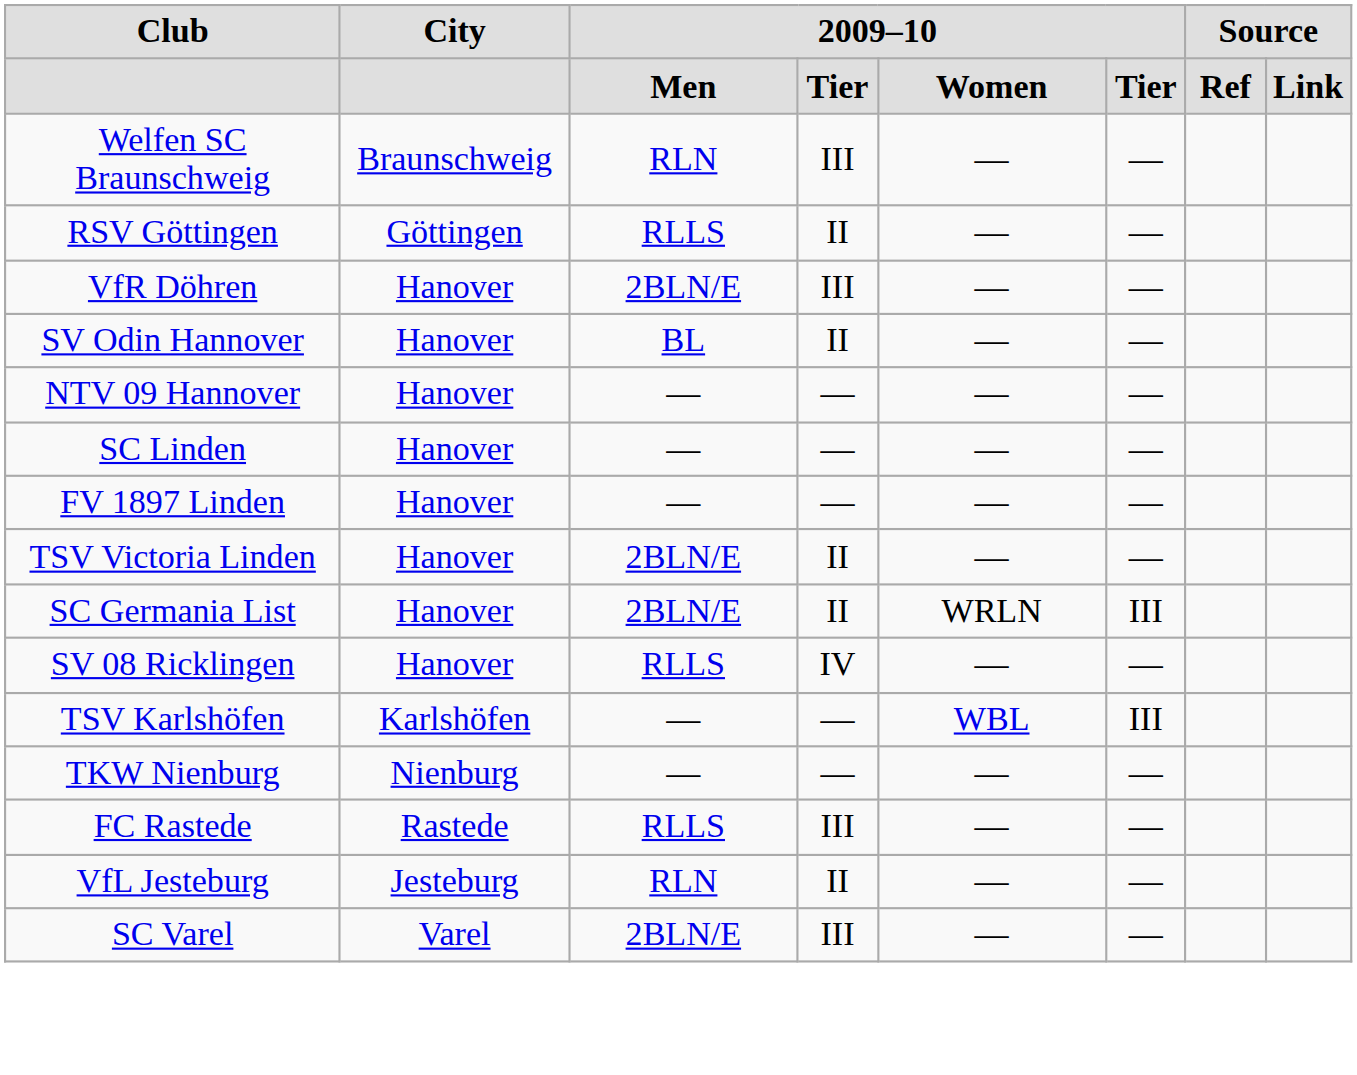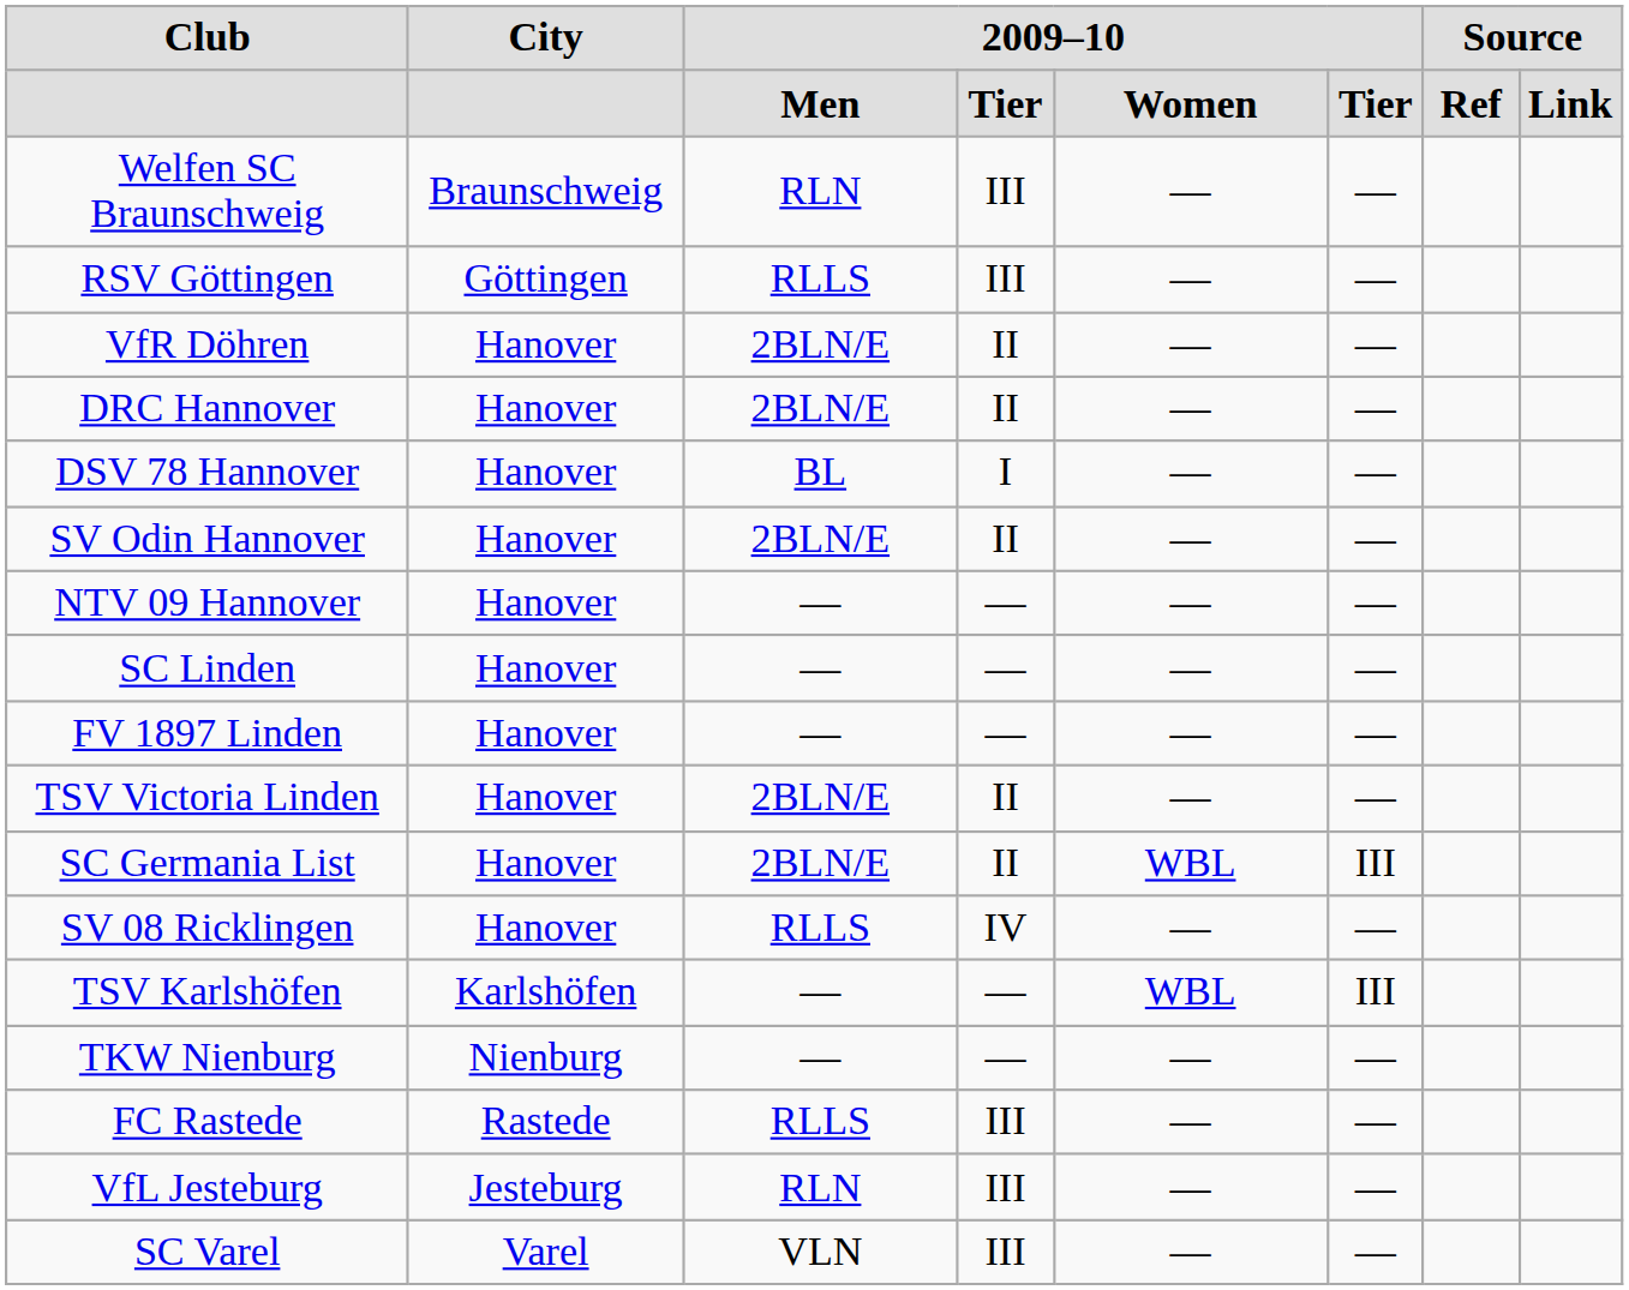RSV Göttingen | column 4: II -> III
VfR Döhren | column 4: III -> II
+ row: DRC Hannover | Hanover | 2BLN/E | II | — | —
+ row: DSV 78 Hannover | Hanover | BL | I | — | —
SV Odin Hannover | column 3: BL -> 2BLN/E
SC Germania List | column 5: WRLN -> WBL
VfL Jesteburg | column 4: II -> III
SC Varel | column 3: 2BLN/E -> VLN
